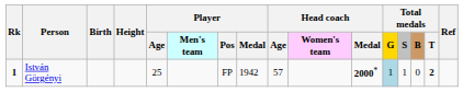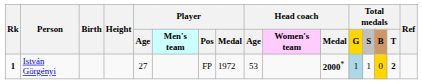István Görgényi | Player / Age: 25 -> 27
István Görgényi | Player / Medal: 1942 -> 1972
István Görgényi | Head coach / Age: 57 -> 53
István Görgényi | Total medals / B: no background -> gold background
